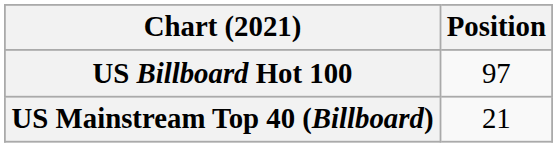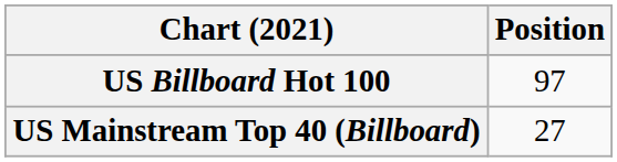US Mainstream Top 40 (Billboard) | Position: 21 -> 27
